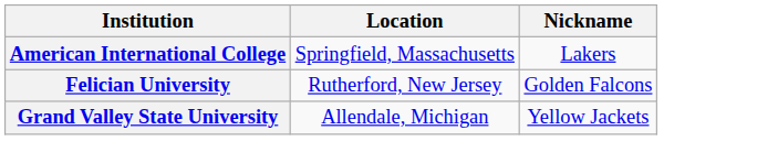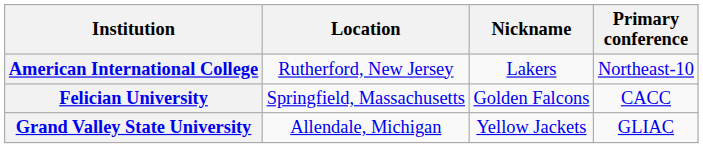+ column: Primary conference | Northeast-10 | CACC | GLIAC
American International College | Location: Springfield, Massachusetts -> Rutherford, New Jersey
Felician University | Location: Rutherford, New Jersey -> Springfield, Massachusetts
